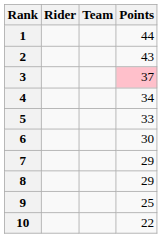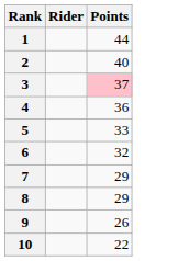- column: Team
2 | Points: 43 -> 40
4 | Points: 34 -> 36
6 | Points: 30 -> 32
9 | Points: 25 -> 26
